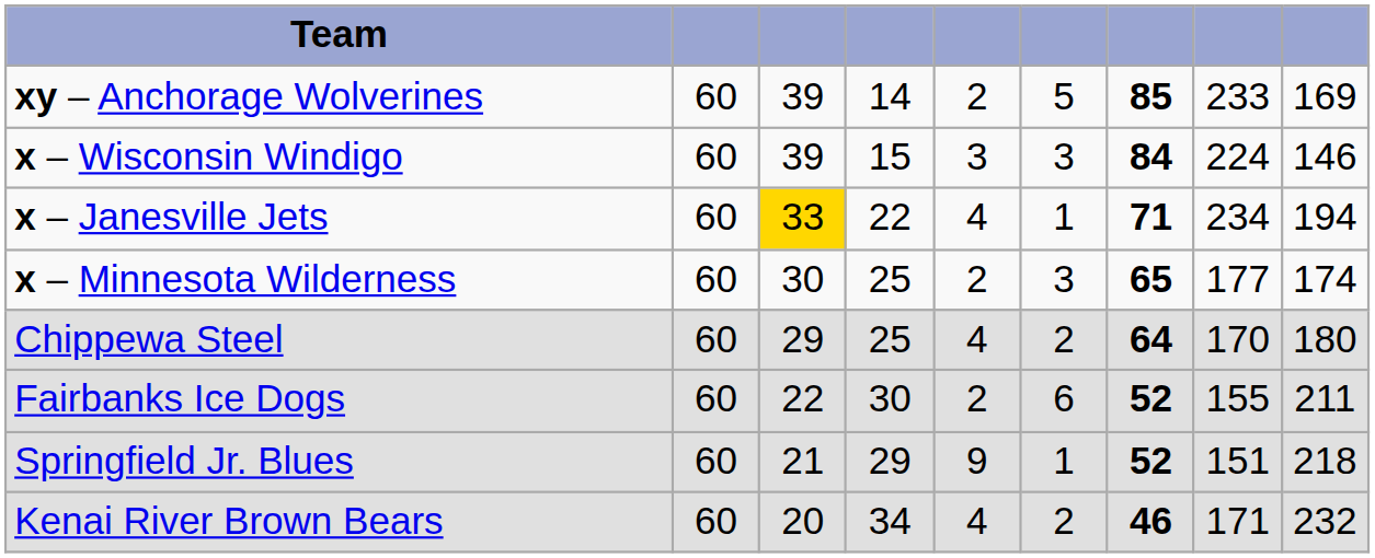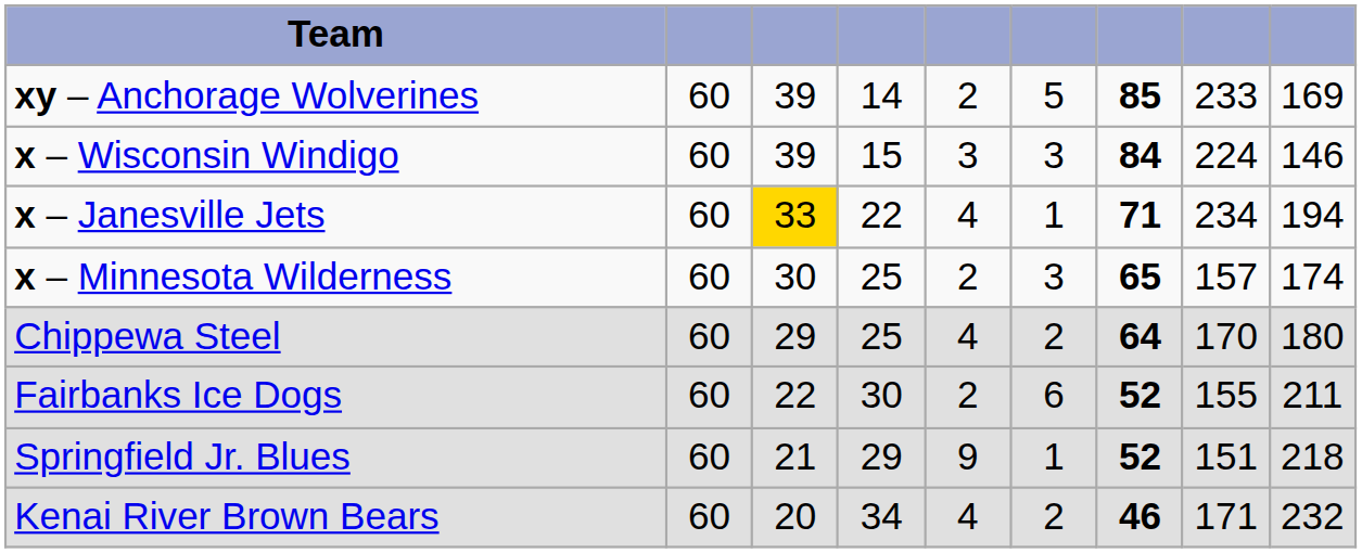x – Minnesota Wilderness | column 8: 177 -> 157
